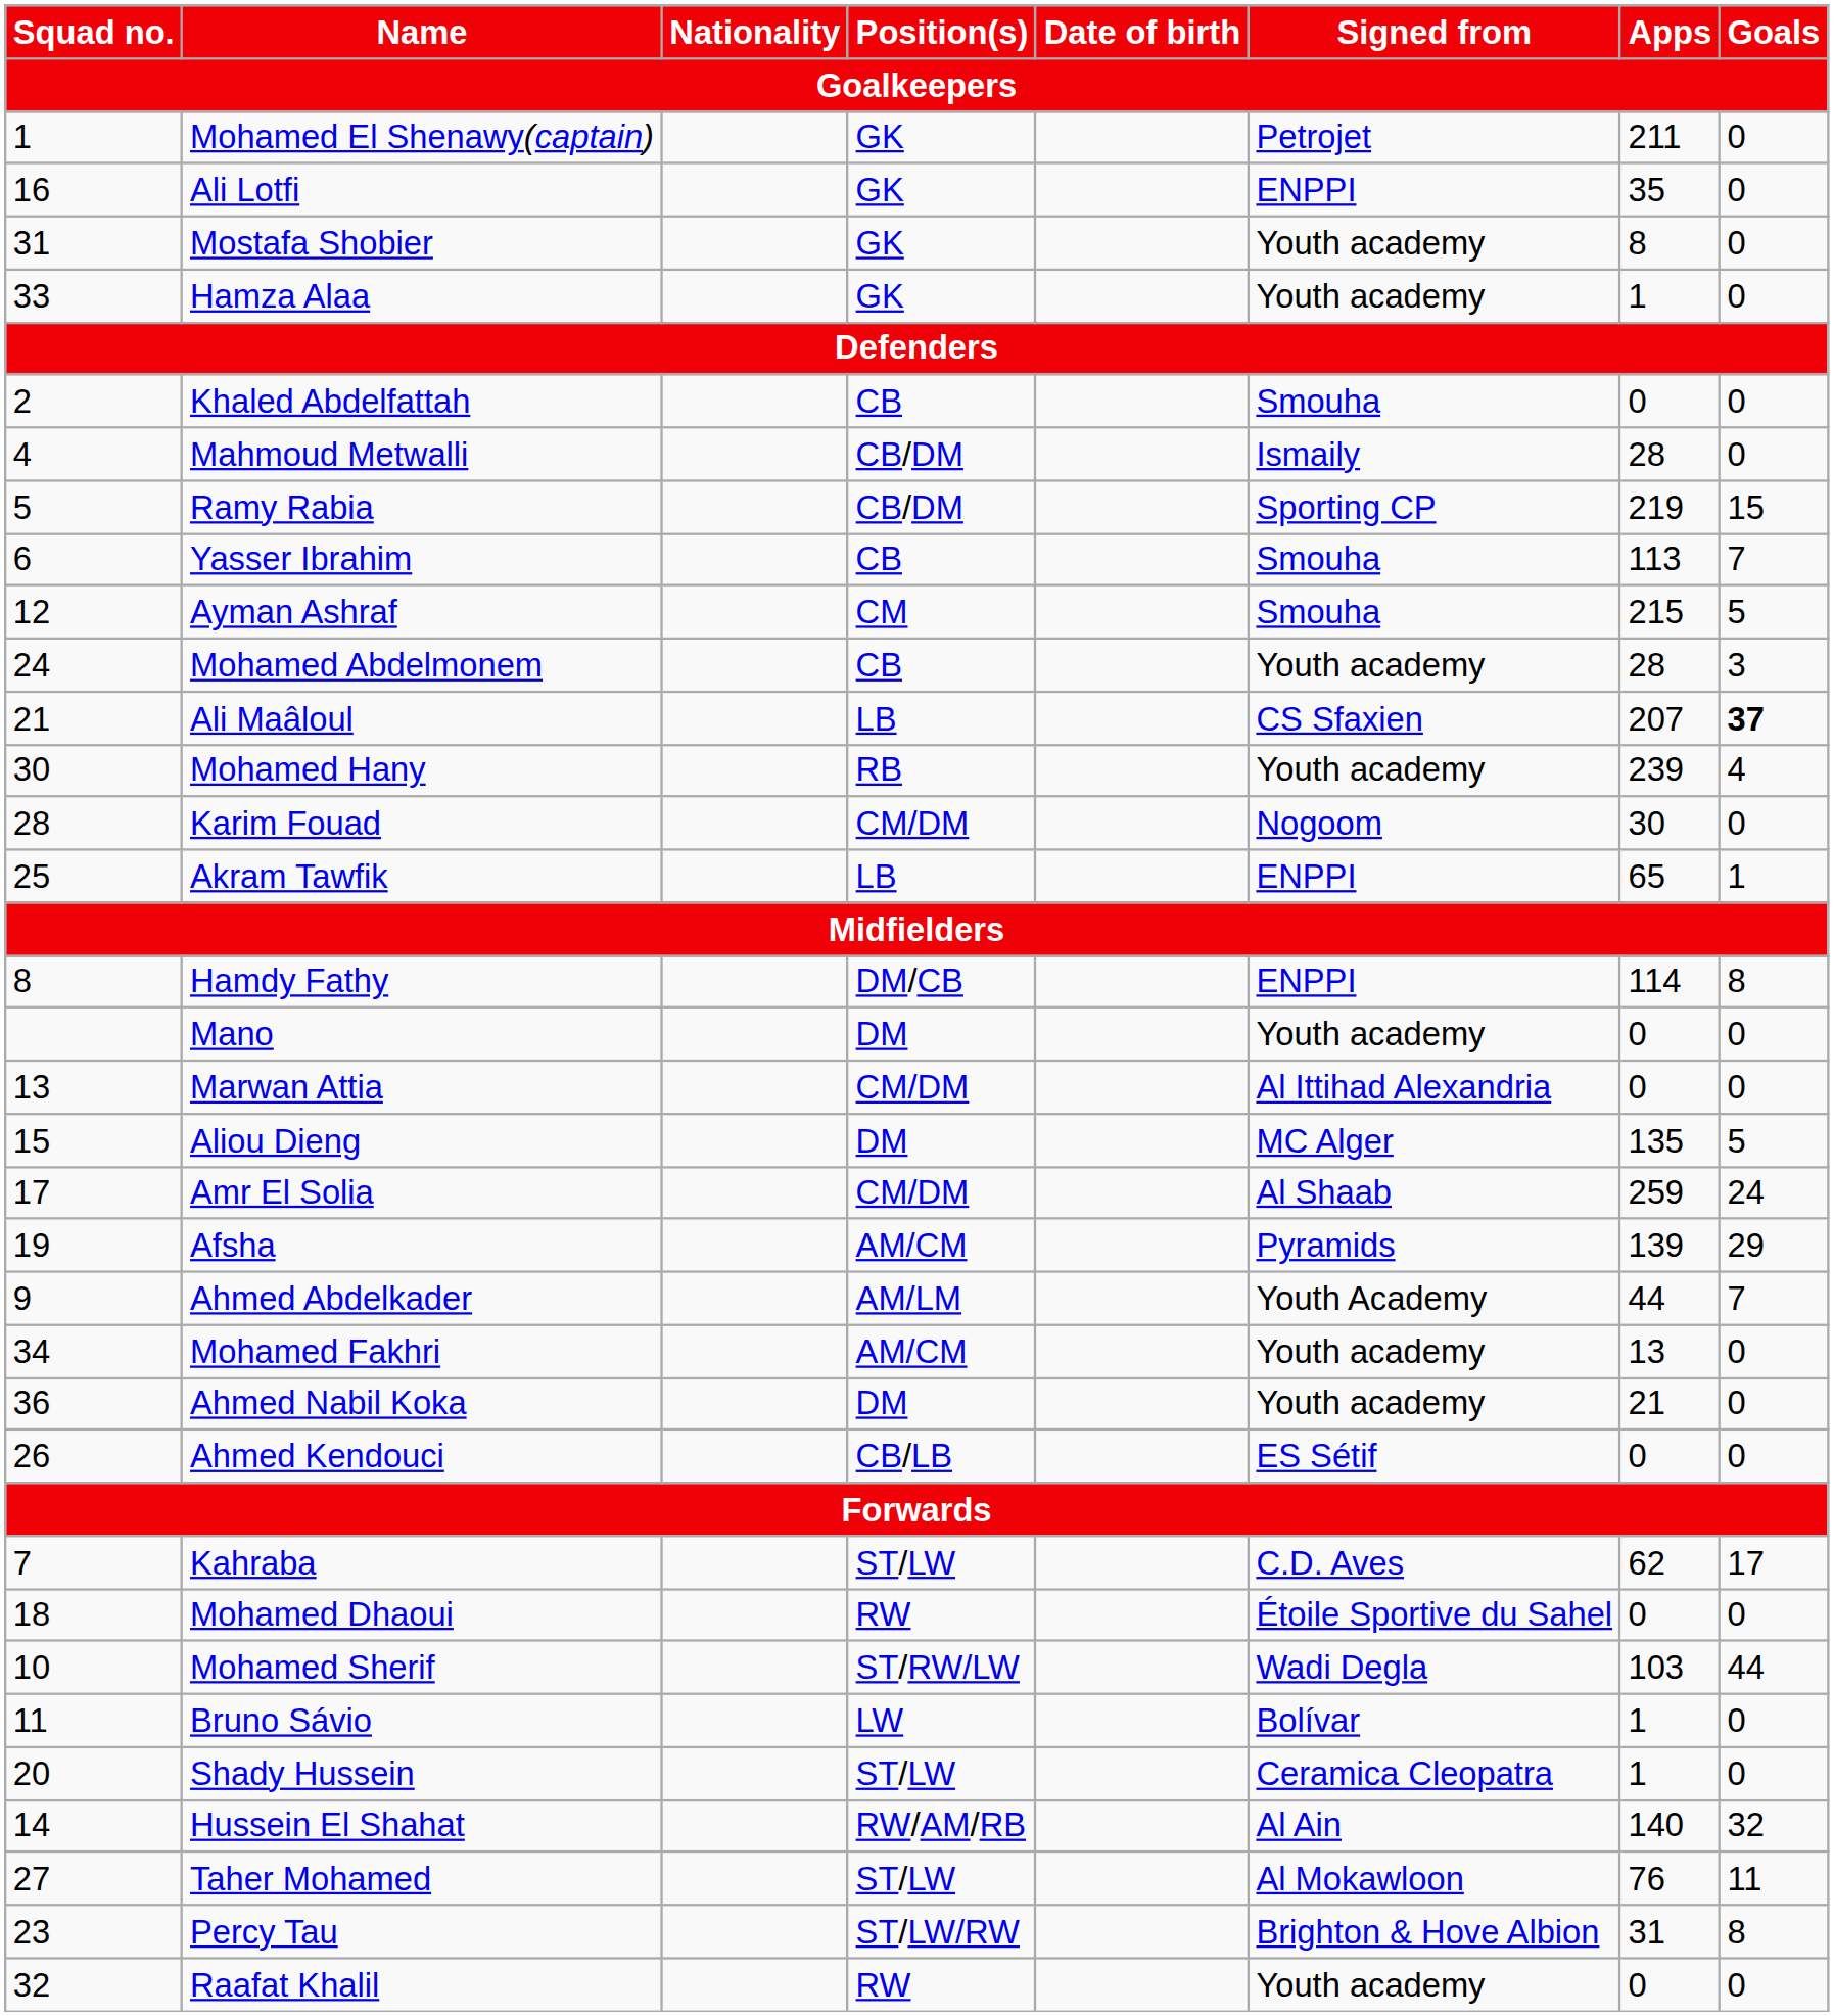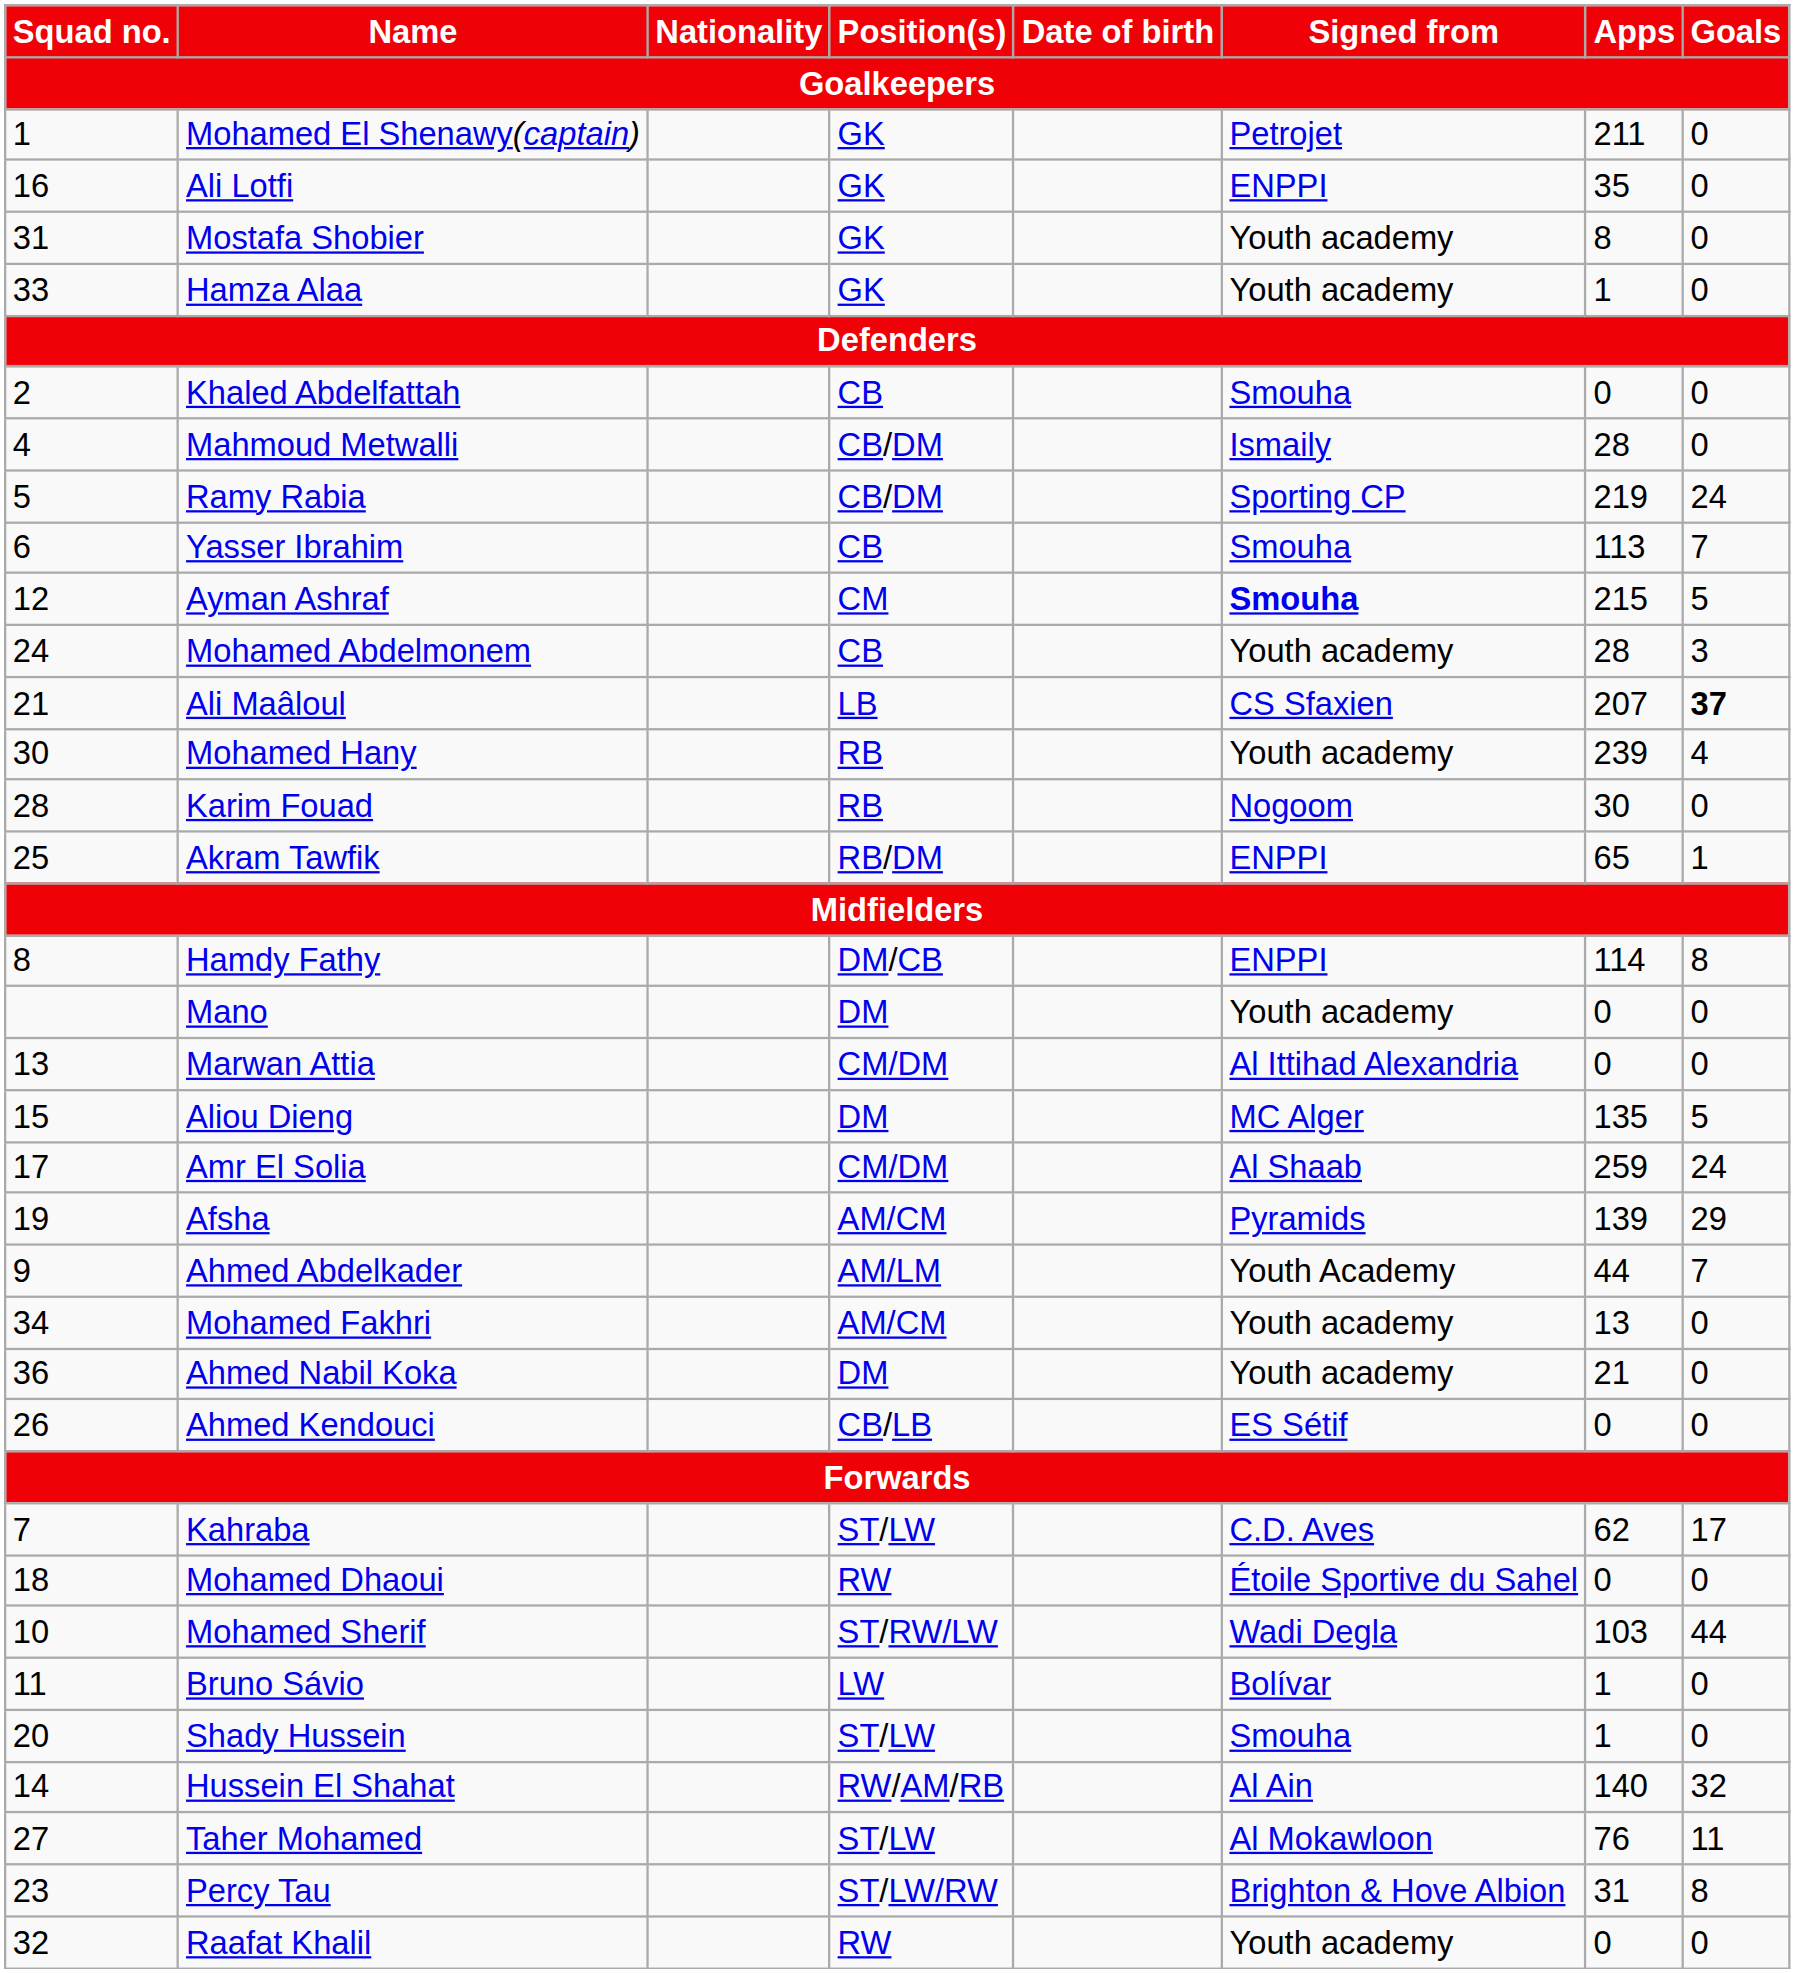Ramy Rabia | Goals / Goalkeepers: 15 -> 24
Ayman Ashraf | Signed from / Goalkeepers: normal -> bold
Karim Fouad | Position(s) / Goalkeepers: CM/DM -> RB
Akram Tawfik | Position(s) / Goalkeepers: LB -> RB/DM
Shady Hussein | Signed from / Goalkeepers: Ceramica Cleopatra -> Smouha
